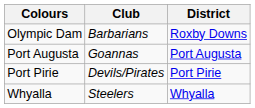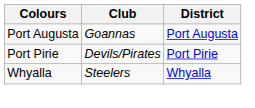- row: Olympic Dam | Barbarians | Roxby Downs
